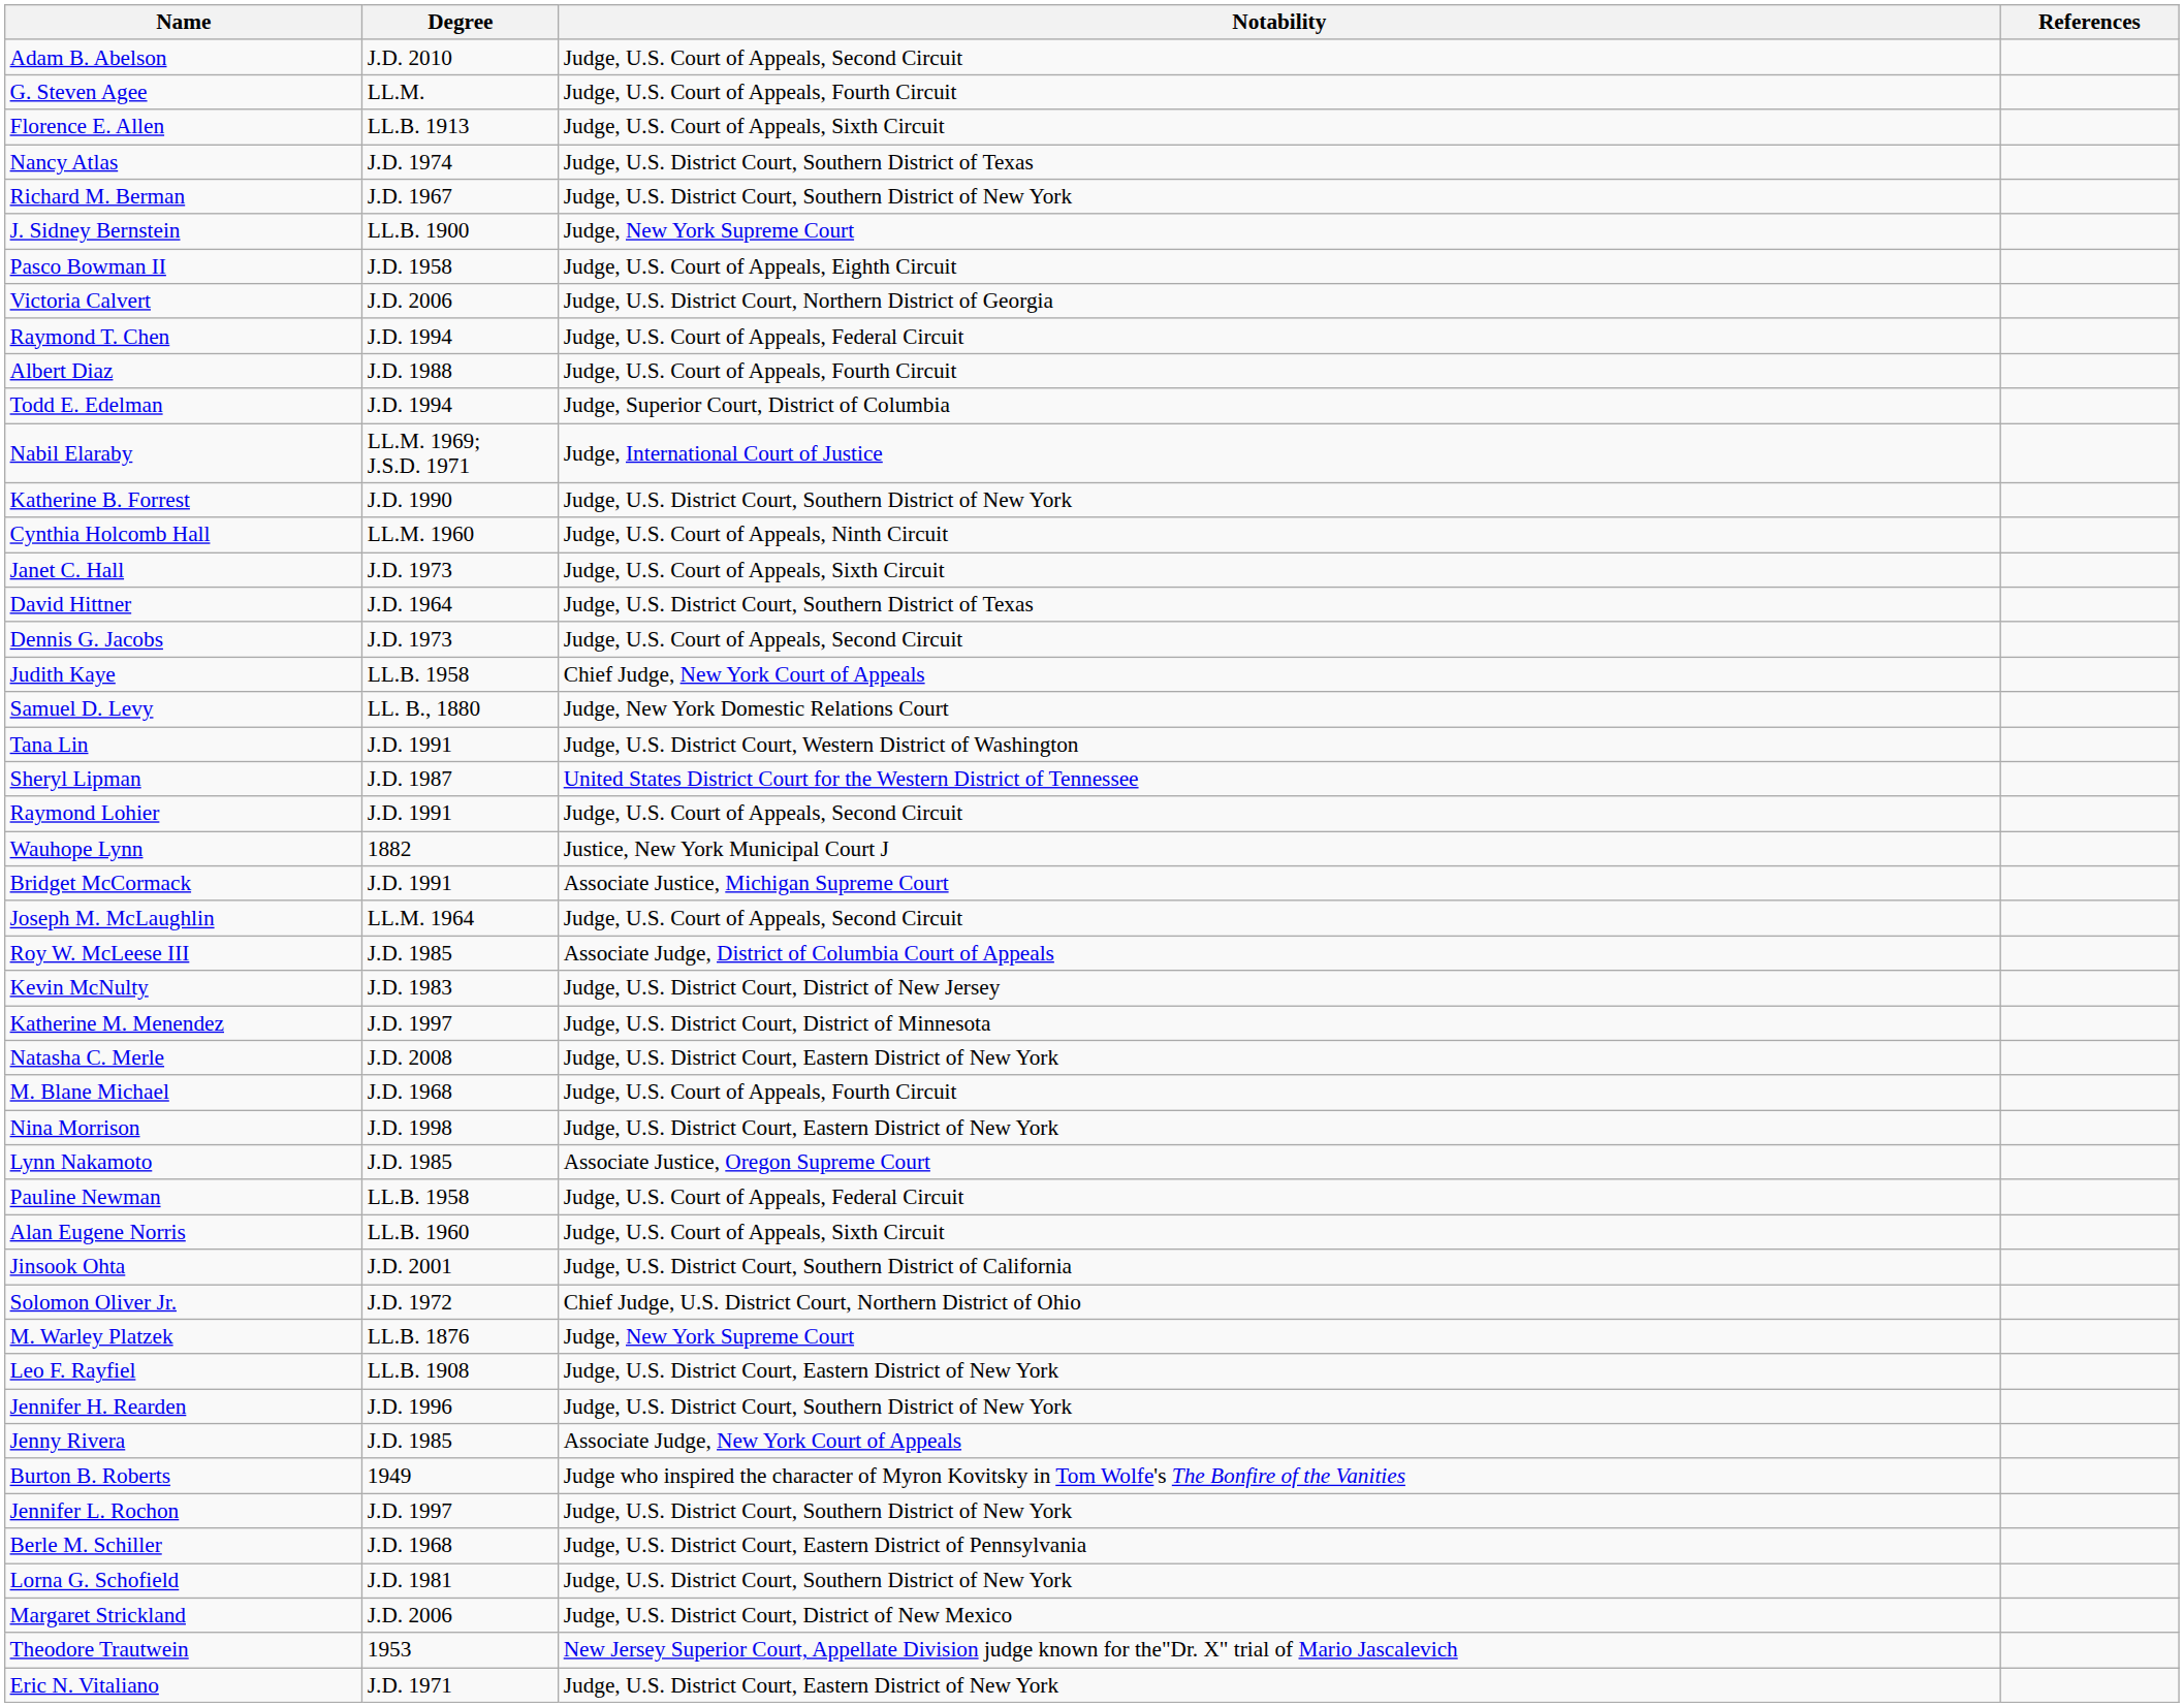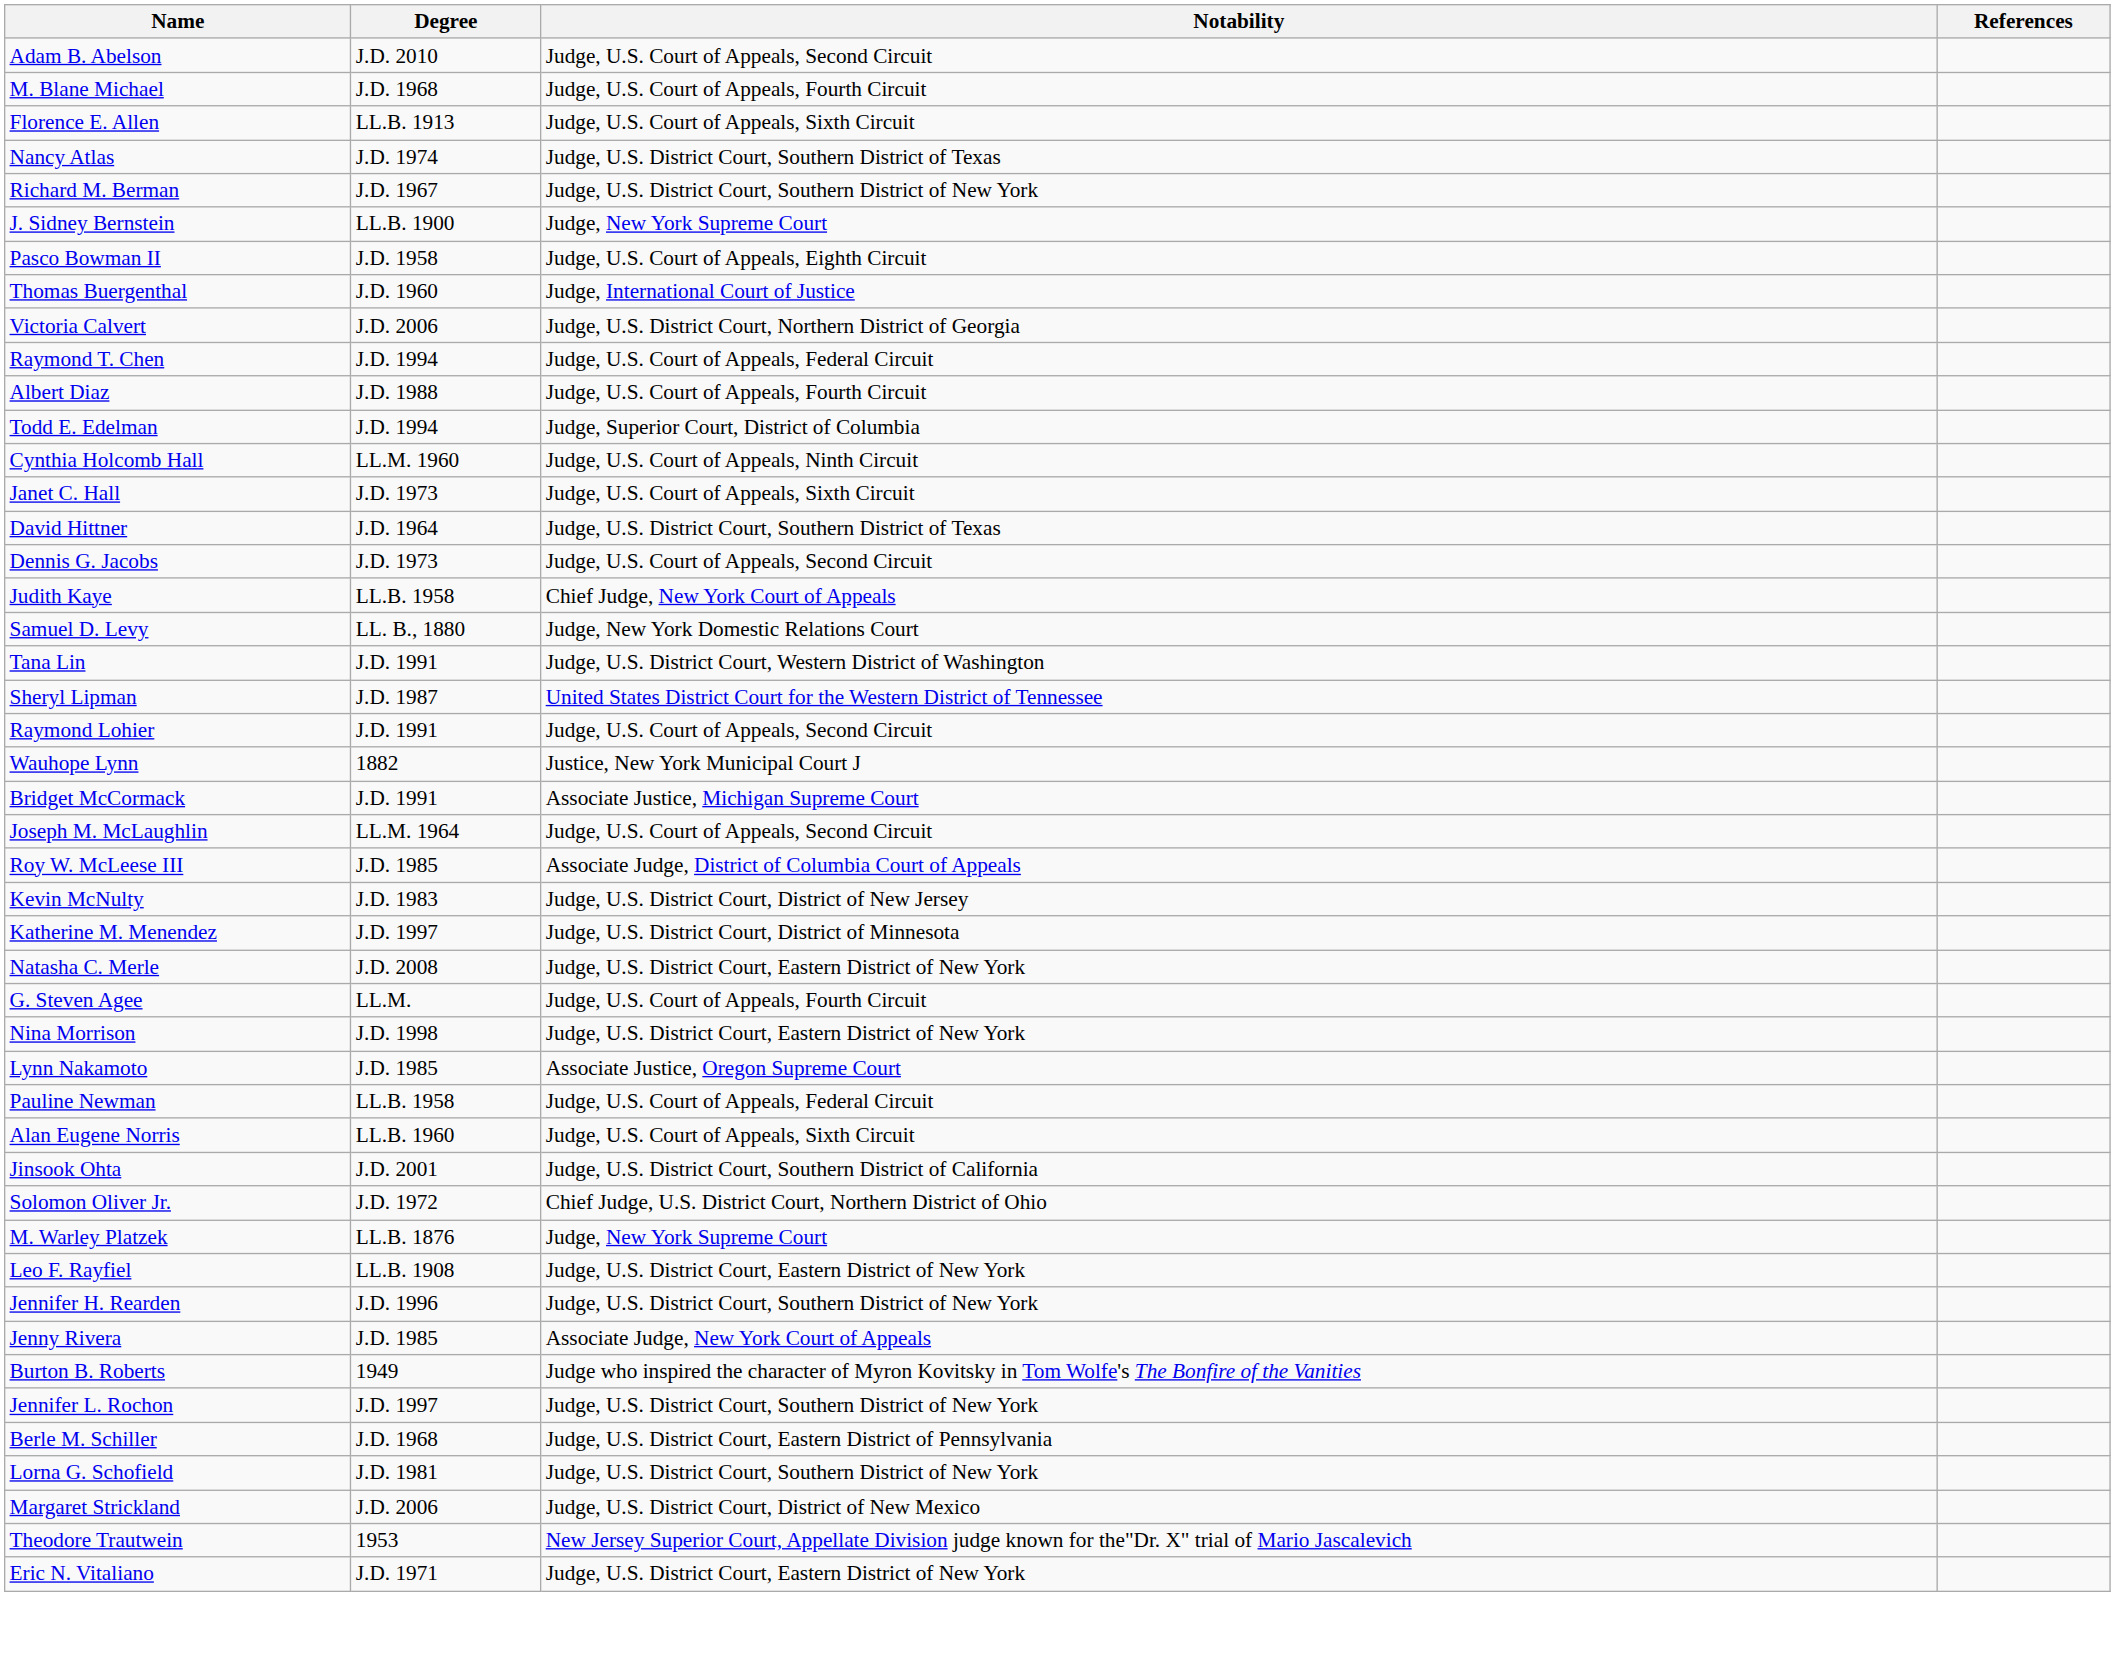rows swapped: G. Steven Agee <-> M. Blane Michael
+ row: Thomas Buergenthal | J.D. 1960 | Judge, International Court of Justice
- row: Nabil Elaraby | LL.M. 1969; J.S.D. 1971 | Judge, International Court of Justice
- row: Katherine B. Forrest | J.D. 1990 | Judge, U.S. District Court, Southern District of New York
